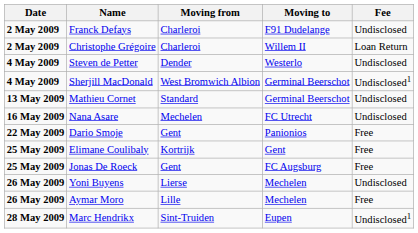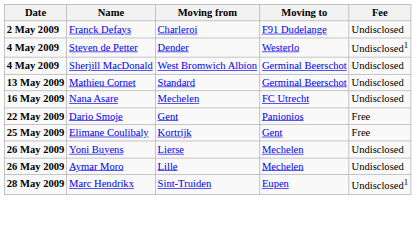- row: 2 May 2009 | Christophe Grégoire | Charleroi | Willem II | Loan Return
Steven de Petter | Fee: Undisclosed -> Undisclosed1
Sherjill MacDonald | Fee: Undisclosed1 -> Undisclosed
- row: 25 May 2009 | Jonas De Roeck | Gent | FC Augsburg | Free
Aymar Moro | Fee: Free -> Undisclosed
